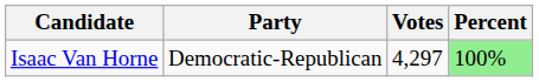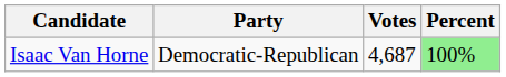Isaac Van Horne | Votes: 4,297 -> 4,687
